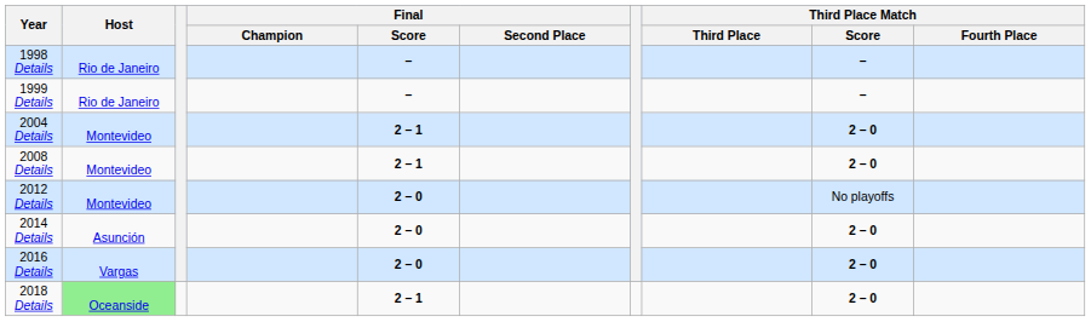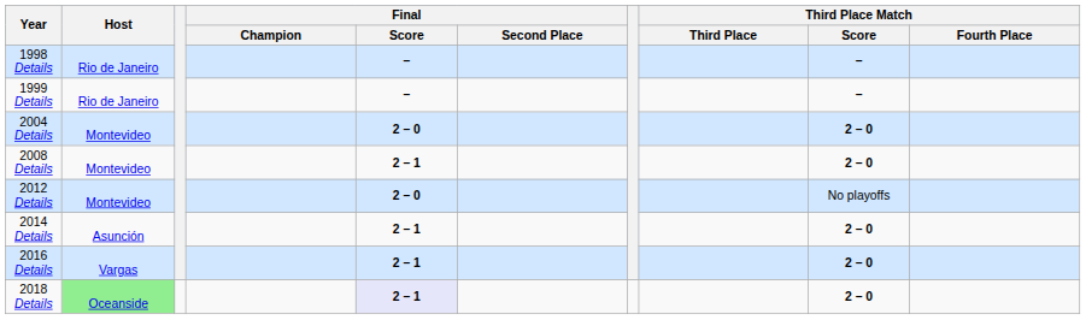2004 Details | Final / Score: 2 – 1 -> 2 – 0
2014 Details | Final / Score: 2 – 0 -> 2 – 1
2016 Details | Final / Score: 2 – 0 -> 2 – 1
2018 Details | Final / Score: no background -> lavender background
